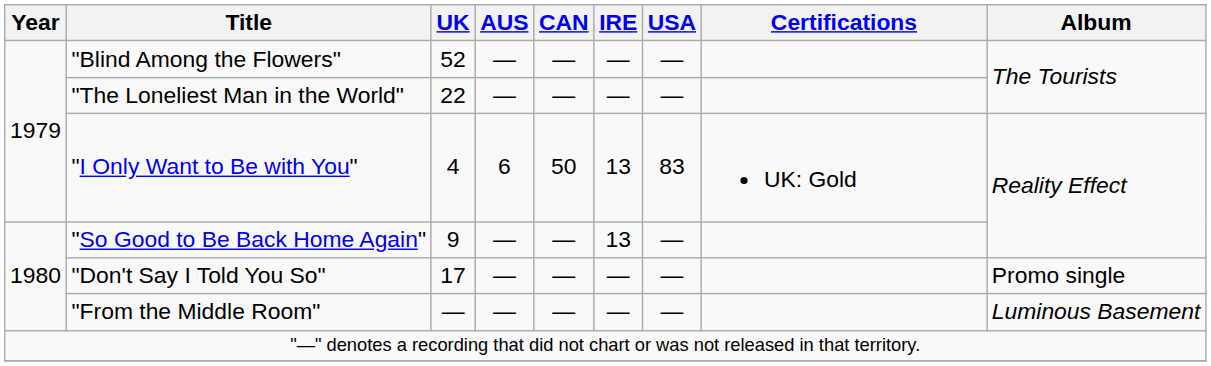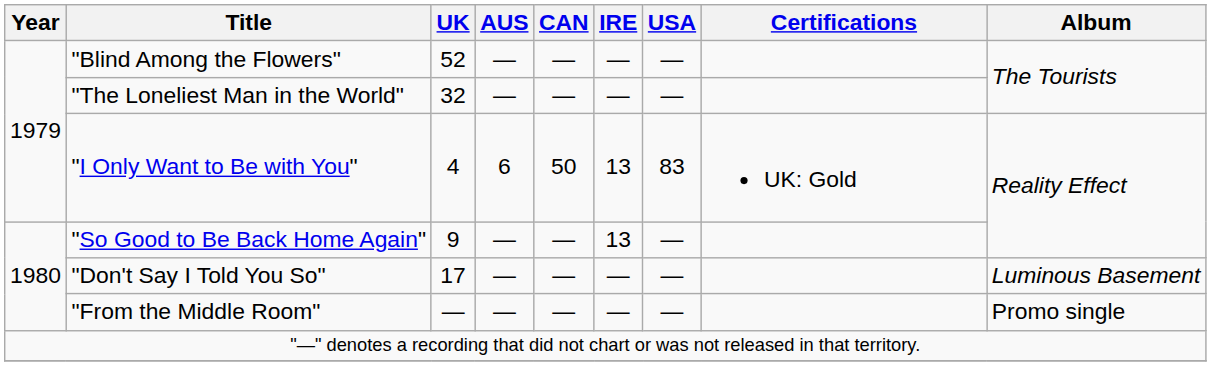"The Loneliest Man in the World" | UK: 22 -> 32
"Don't Say I Told You So" | Album: Promo single -> Luminous Basement
"From the Middle Room" | Album: Luminous Basement -> Promo single
